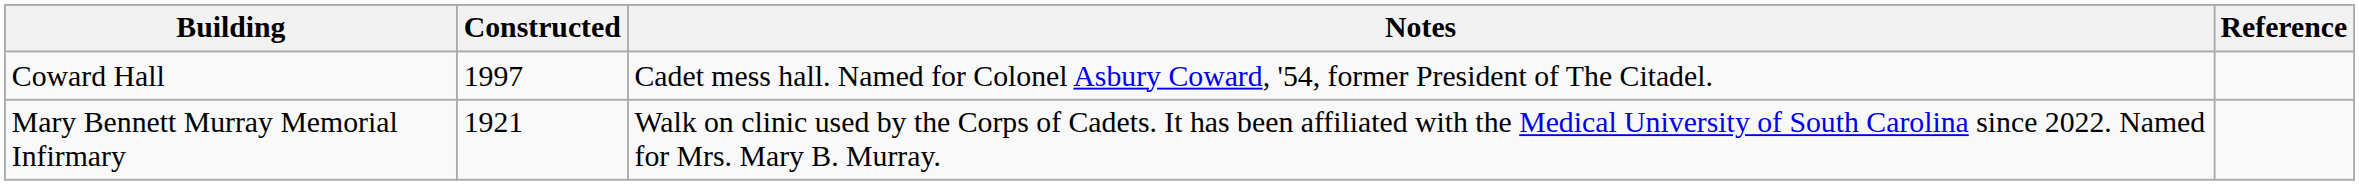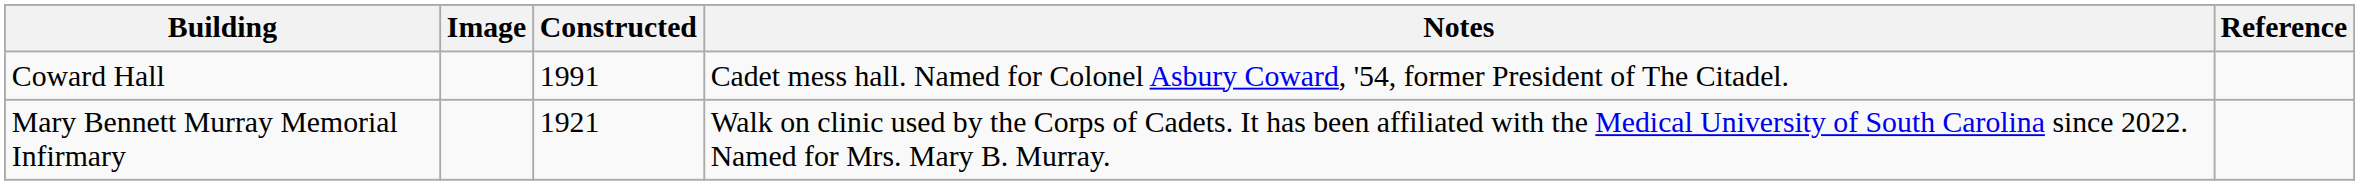+ column: Image
Coward Hall | Constructed: 1997 -> 1991
